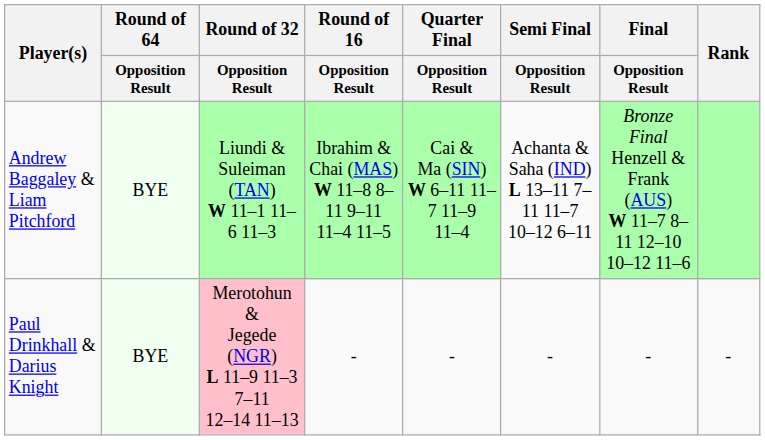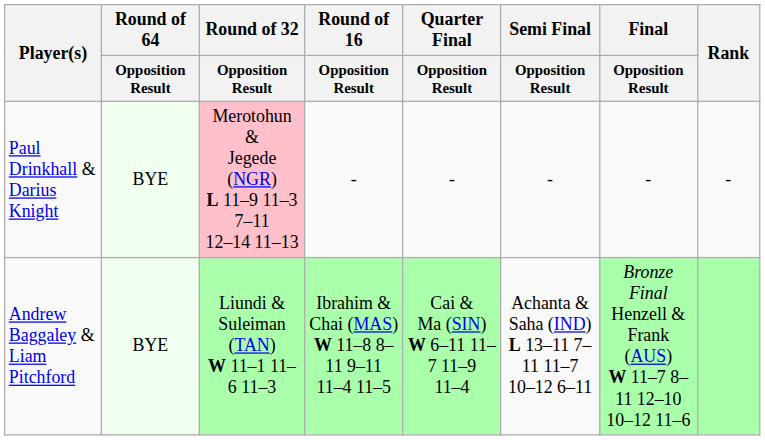rows swapped: Andrew Baggaley & Liam Pitchford <-> Paul Drinkhall & Darius Knight
